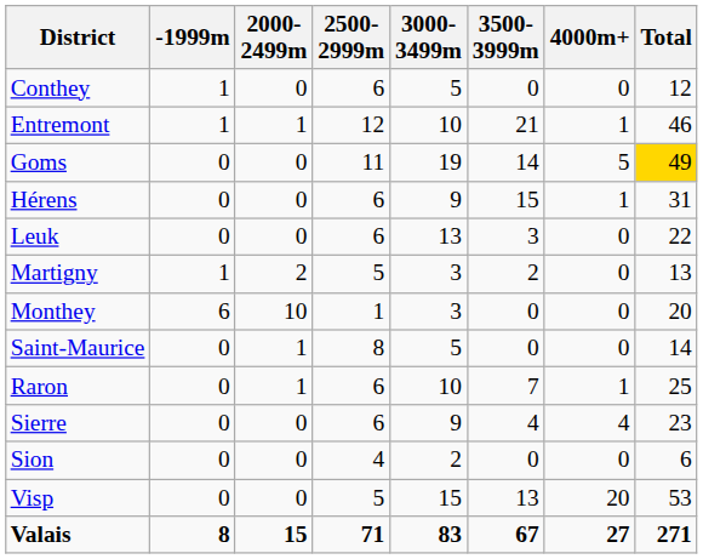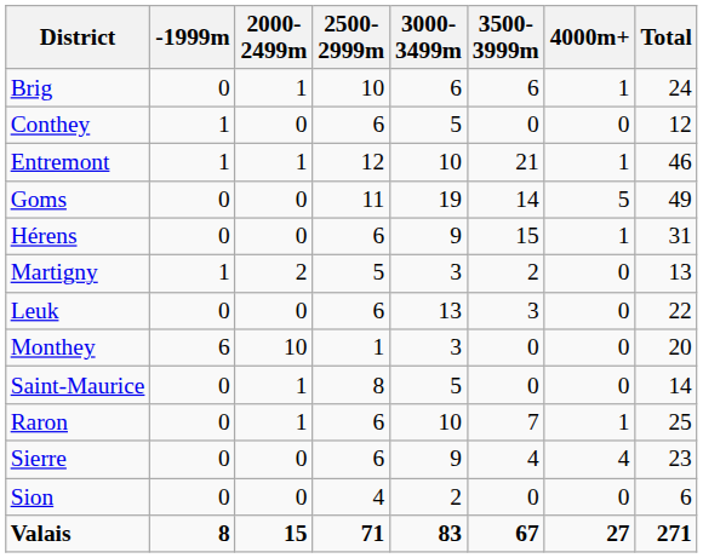+ row: Brig | 0 | 1 | 10 | 6 | 6 | 1 | 24
Goms | Total: gold background -> no background
rows swapped: Leuk <-> Martigny
- row: Visp | 0 | 0 | 5 | 15 | 13 | 20 | 53
